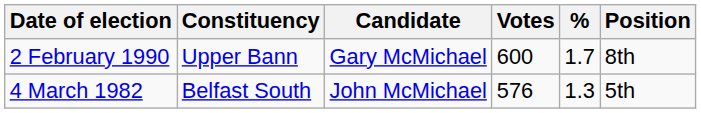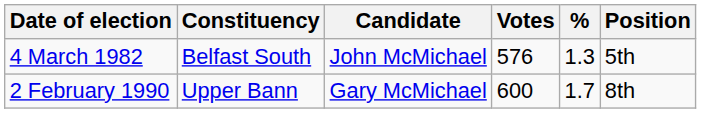rows swapped: 4 March 1982 <-> 2 February 1990
